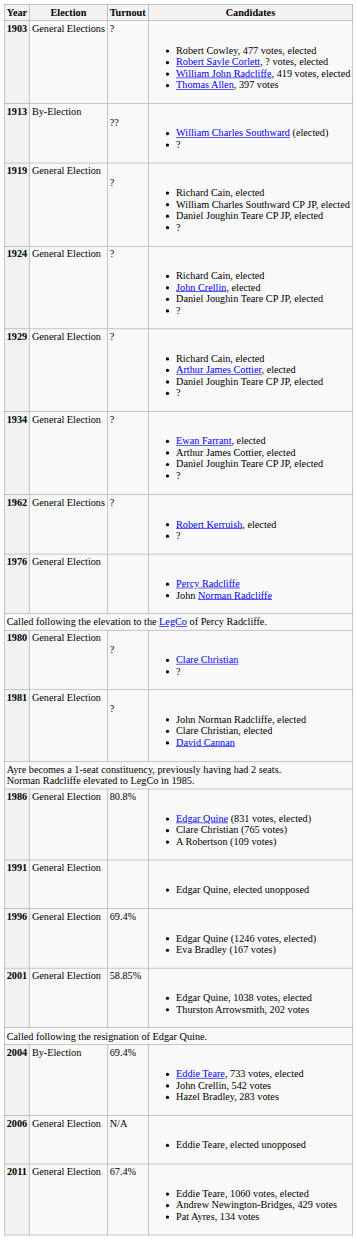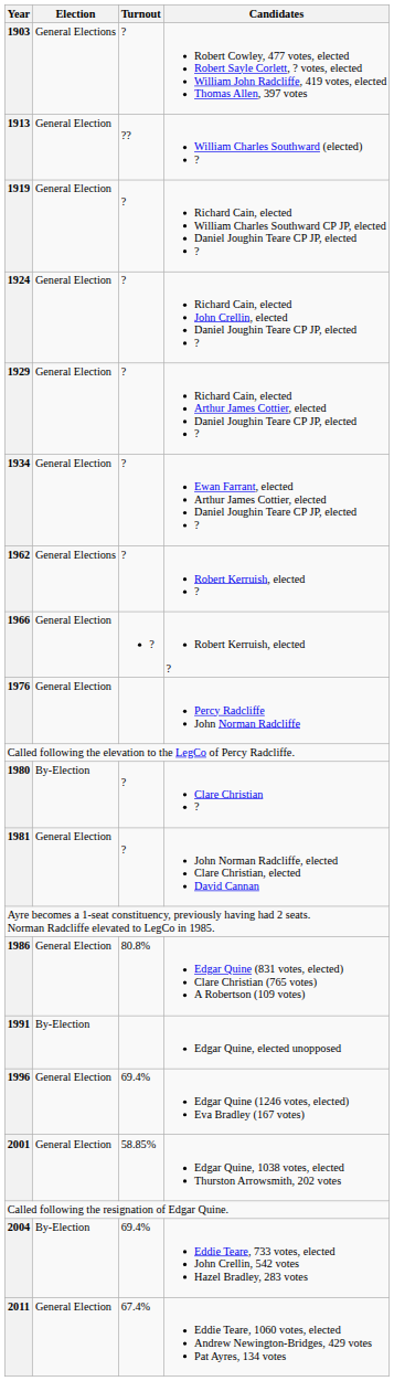William Charles Southward (elected) ? | Election: By-Election -> General Election
+ row: 1966 | General Election | ? | Robert Kerruish, elected ?
Clare Christian ? | Election: General Election -> By-Election
Edgar Quine, elected unopposed | Election: General Election -> By-Election
- row: 2006 | General Election | N/A | Eddie Teare, elected unopposed
